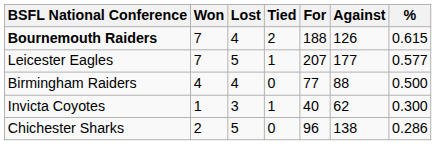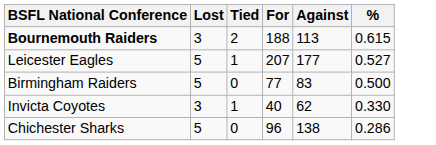- column: Won | 7 | 7 | 4 | 1 | 2
Bournemouth Raiders | Lost: 4 -> 3
Bournemouth Raiders | Against: 126 -> 113
Leicester Eagles | %: 0.577 -> 0.527
Birmingham Raiders | Lost: 4 -> 5
Birmingham Raiders | Against: 88 -> 83
Invicta Coyotes | %: 0.300 -> 0.330
